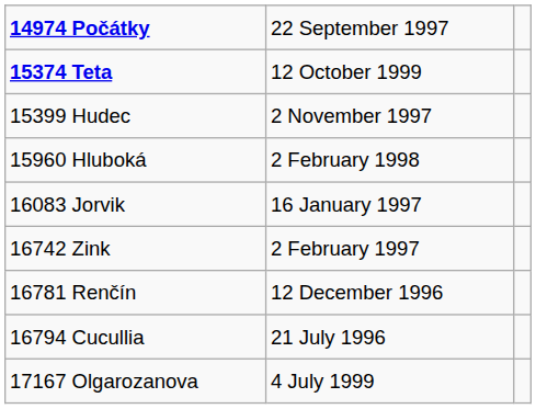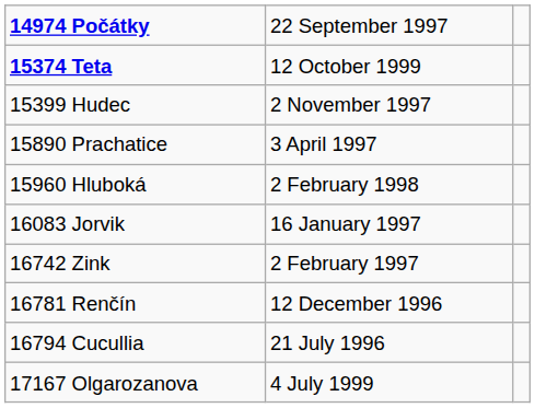+ row: 15890 Prachatice | 3 April 1997
